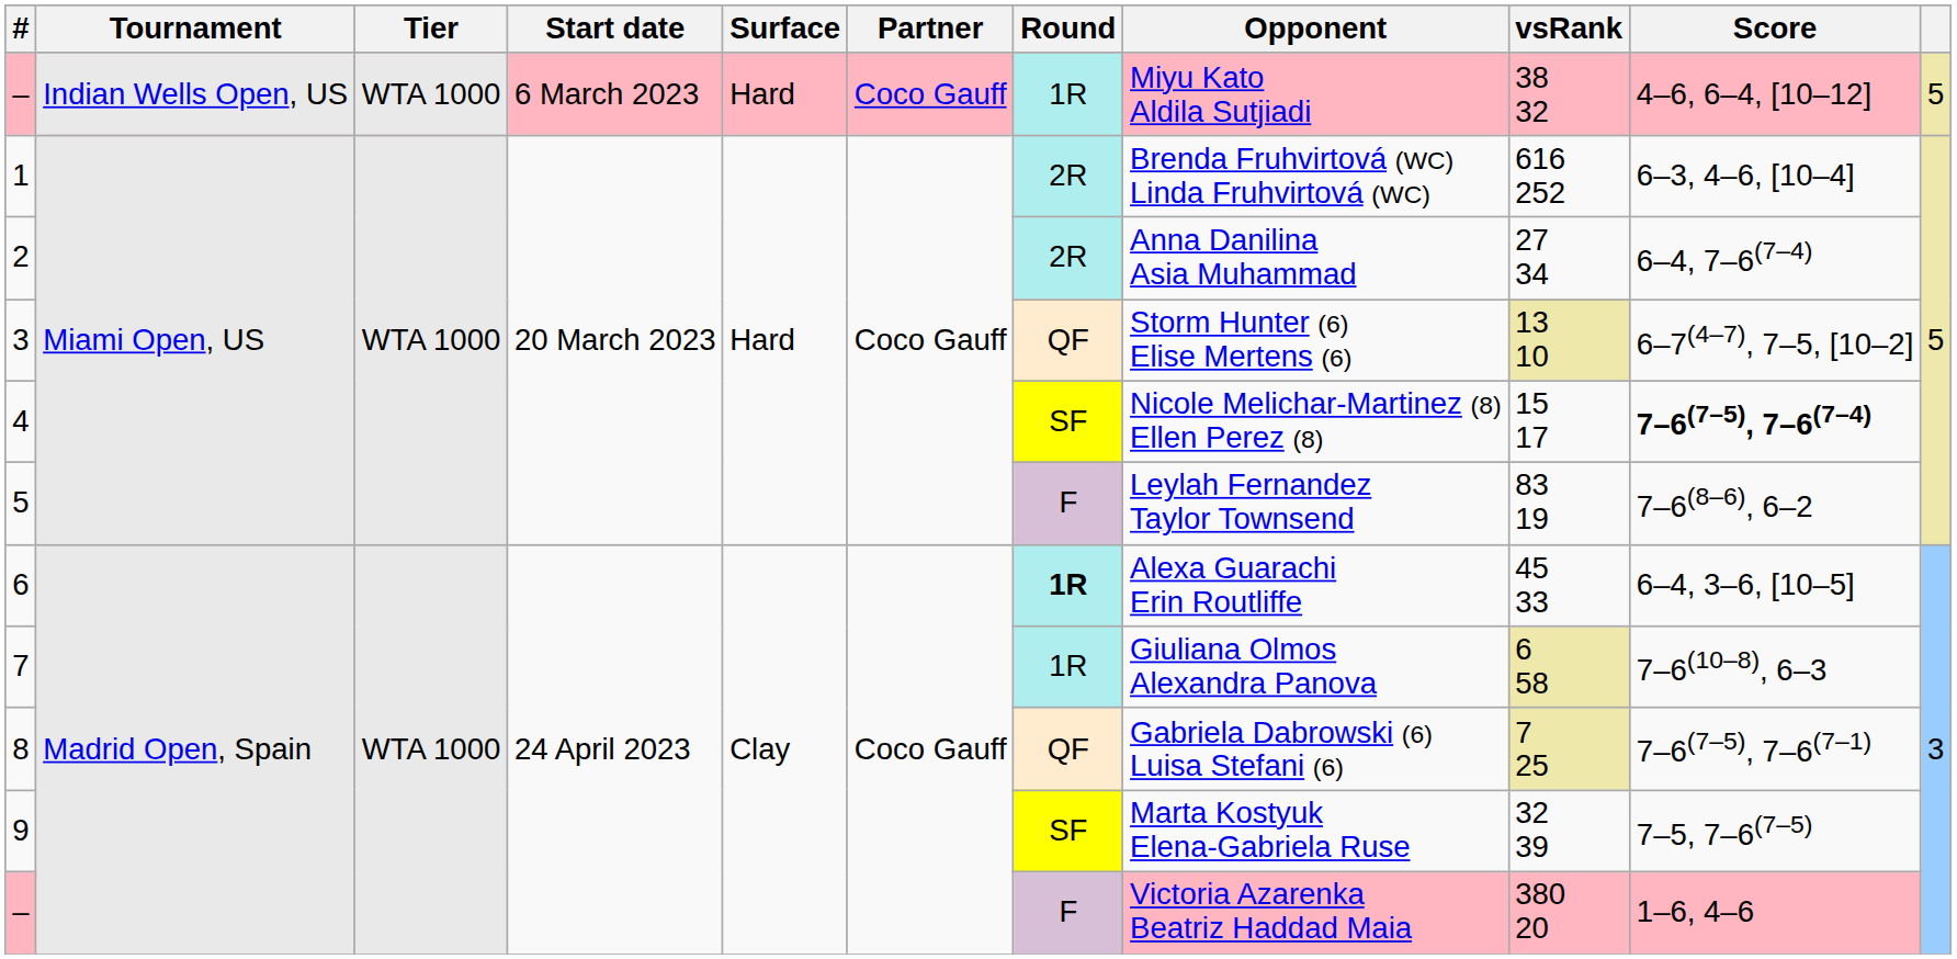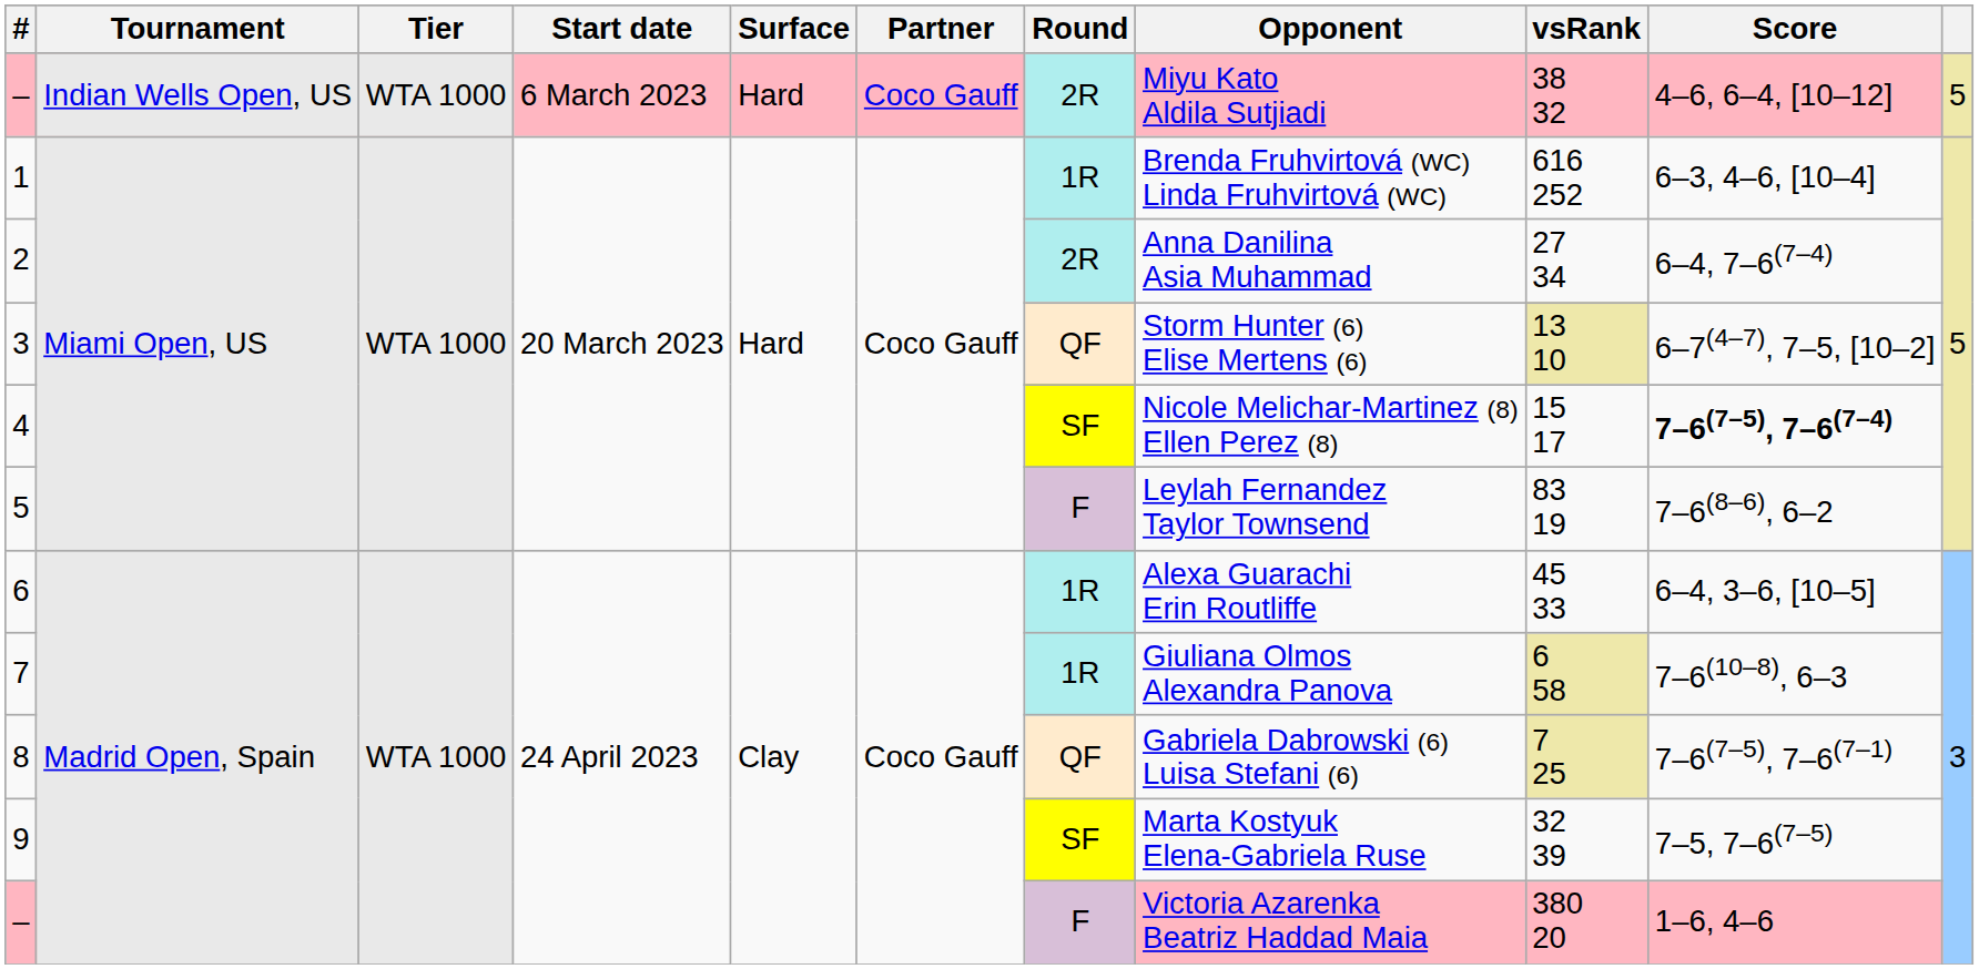– / Indian Wells Open, US | Round: 1R -> 2R
1 | Round: 2R -> 1R
6 | Round: bold -> normal
